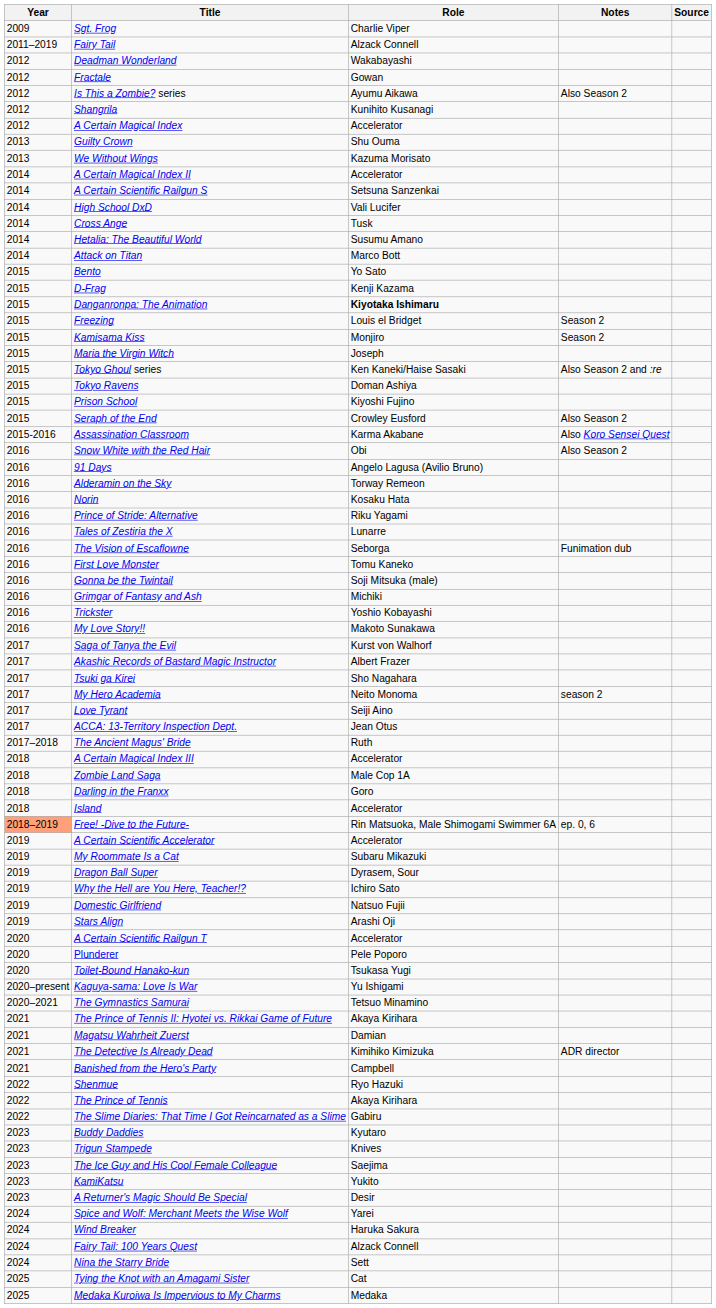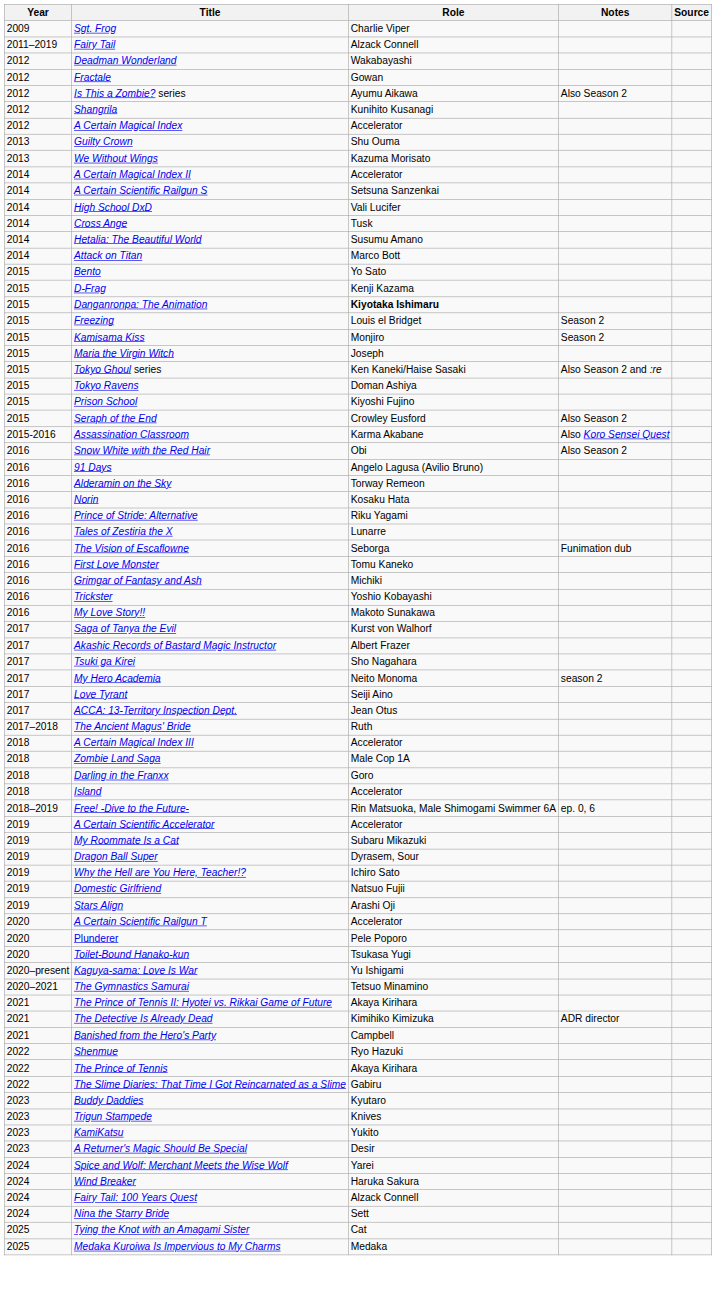- row: 2016 | Gonna be the Twintail | Soji Mitsuka (male)
Free! -Dive to the Future- | Year: lightsalmon background -> no background
- row: 2021 | Magatsu Wahrheit Zuerst | Damian
- row: 2023 | The Ice Guy and His Cool Female Colleague | Saejima
